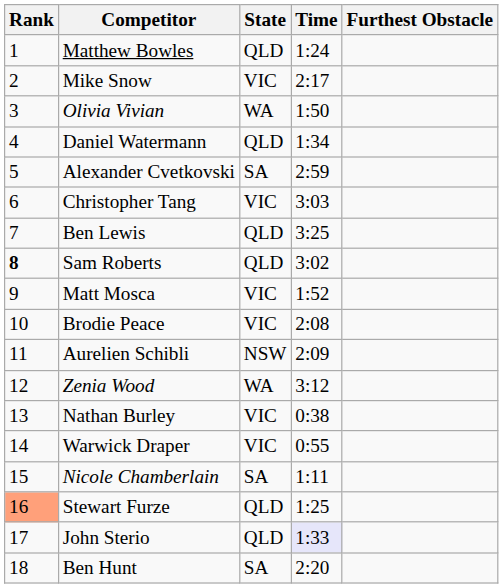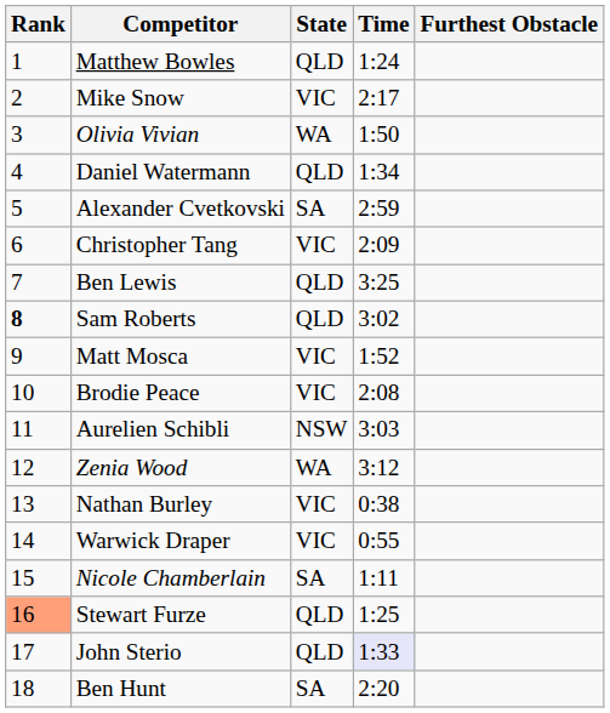Christopher Tang | Time: 3:03 -> 2:09
Aurelien Schibli | Time: 2:09 -> 3:03
